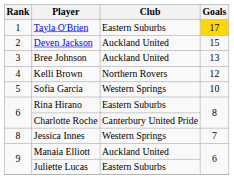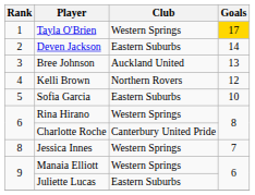Tayla O'Brien | Club: Eastern Suburbs -> Western Springs
Deven Jackson | Club: Auckland United -> Eastern Suburbs
Deven Jackson | Goals: 15 -> 14
Sofia Garcia | Club: Western Springs -> Eastern Suburbs
Rina Hirano | Club: Eastern Suburbs -> Western Springs
Manaia Elliott | Club: Auckland United -> Western Springs
